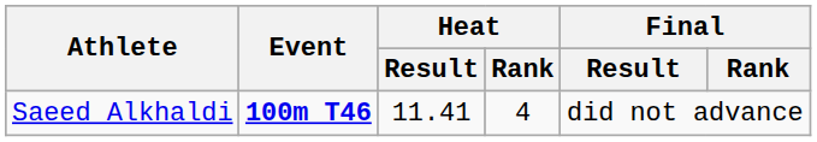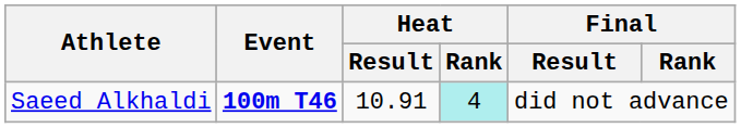Saeed Alkhaldi | Heat / Result: 11.41 -> 10.91
Saeed Alkhaldi | Heat / Rank: no background -> paleturquoise background
